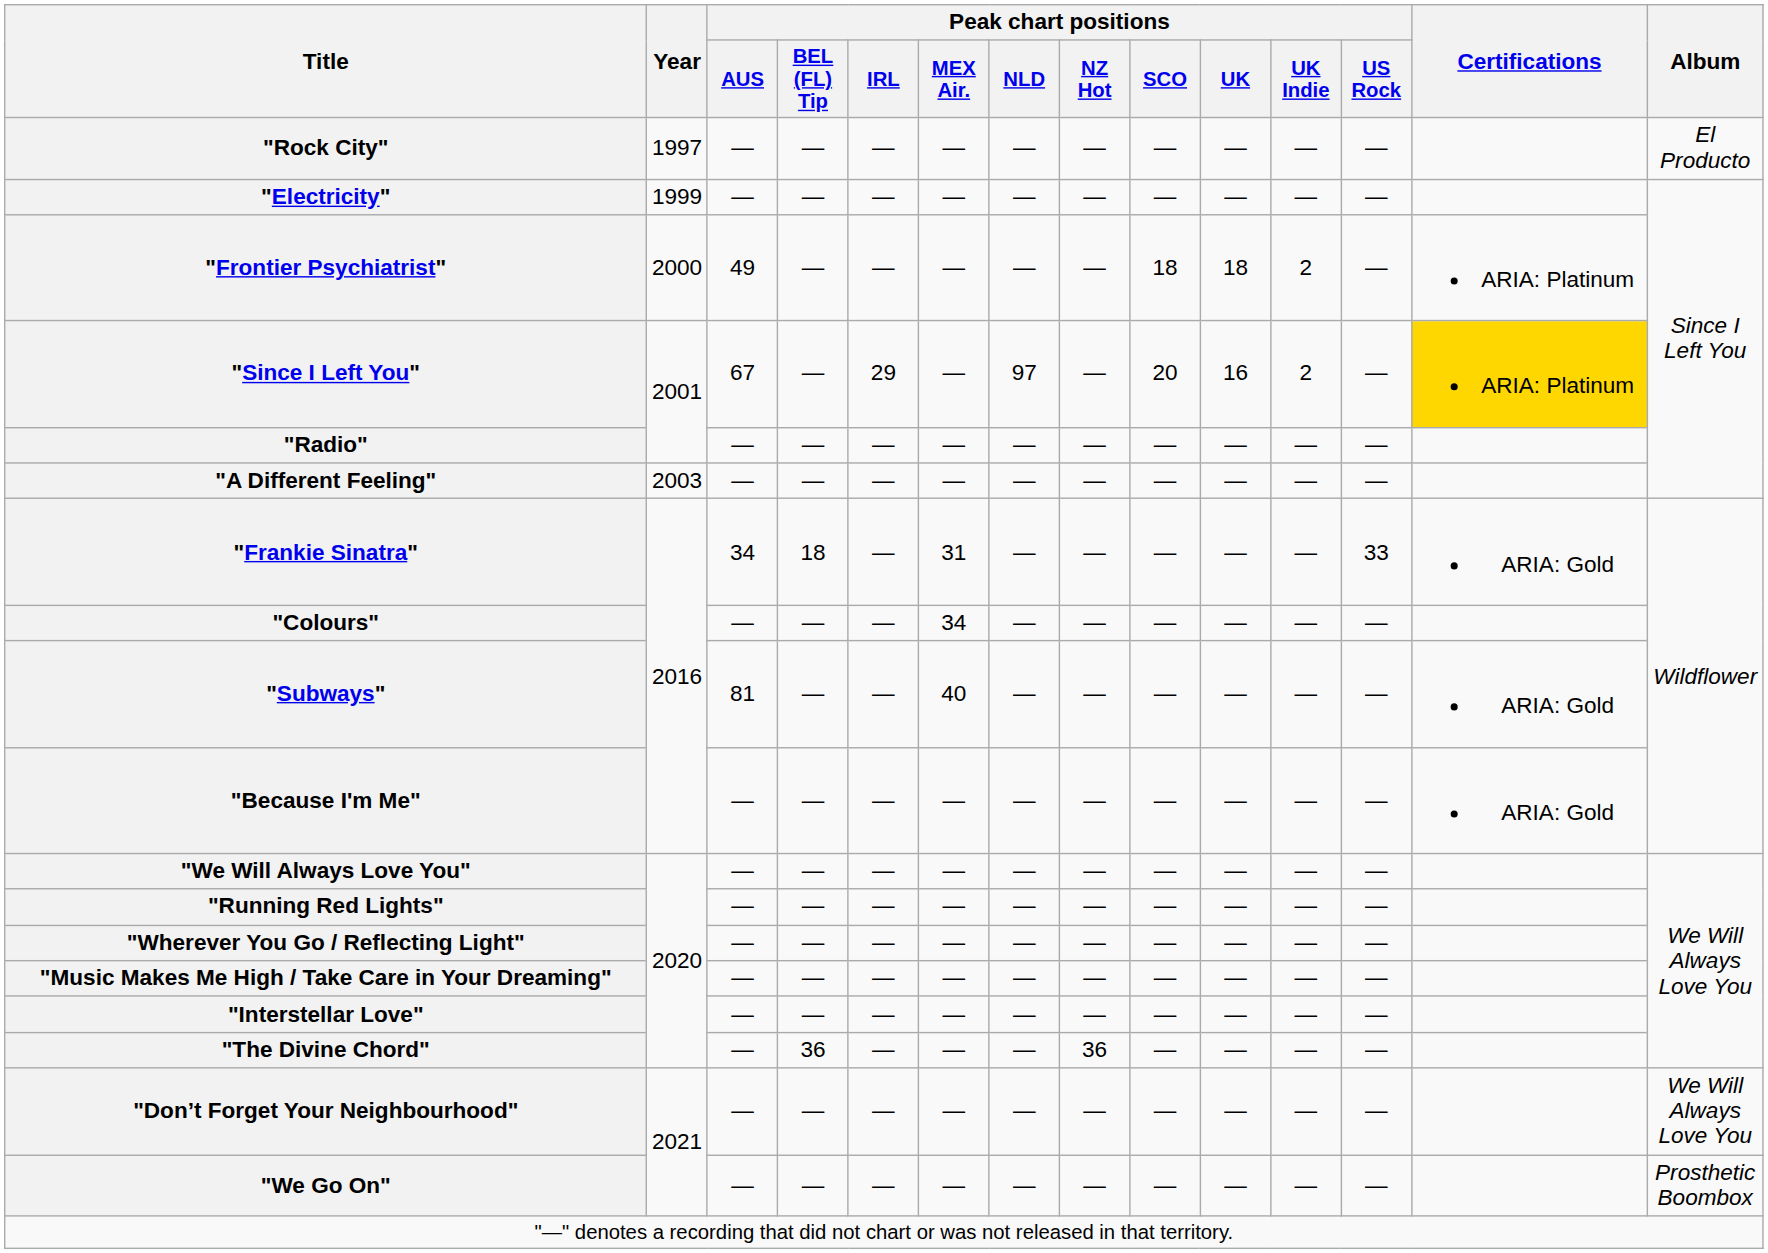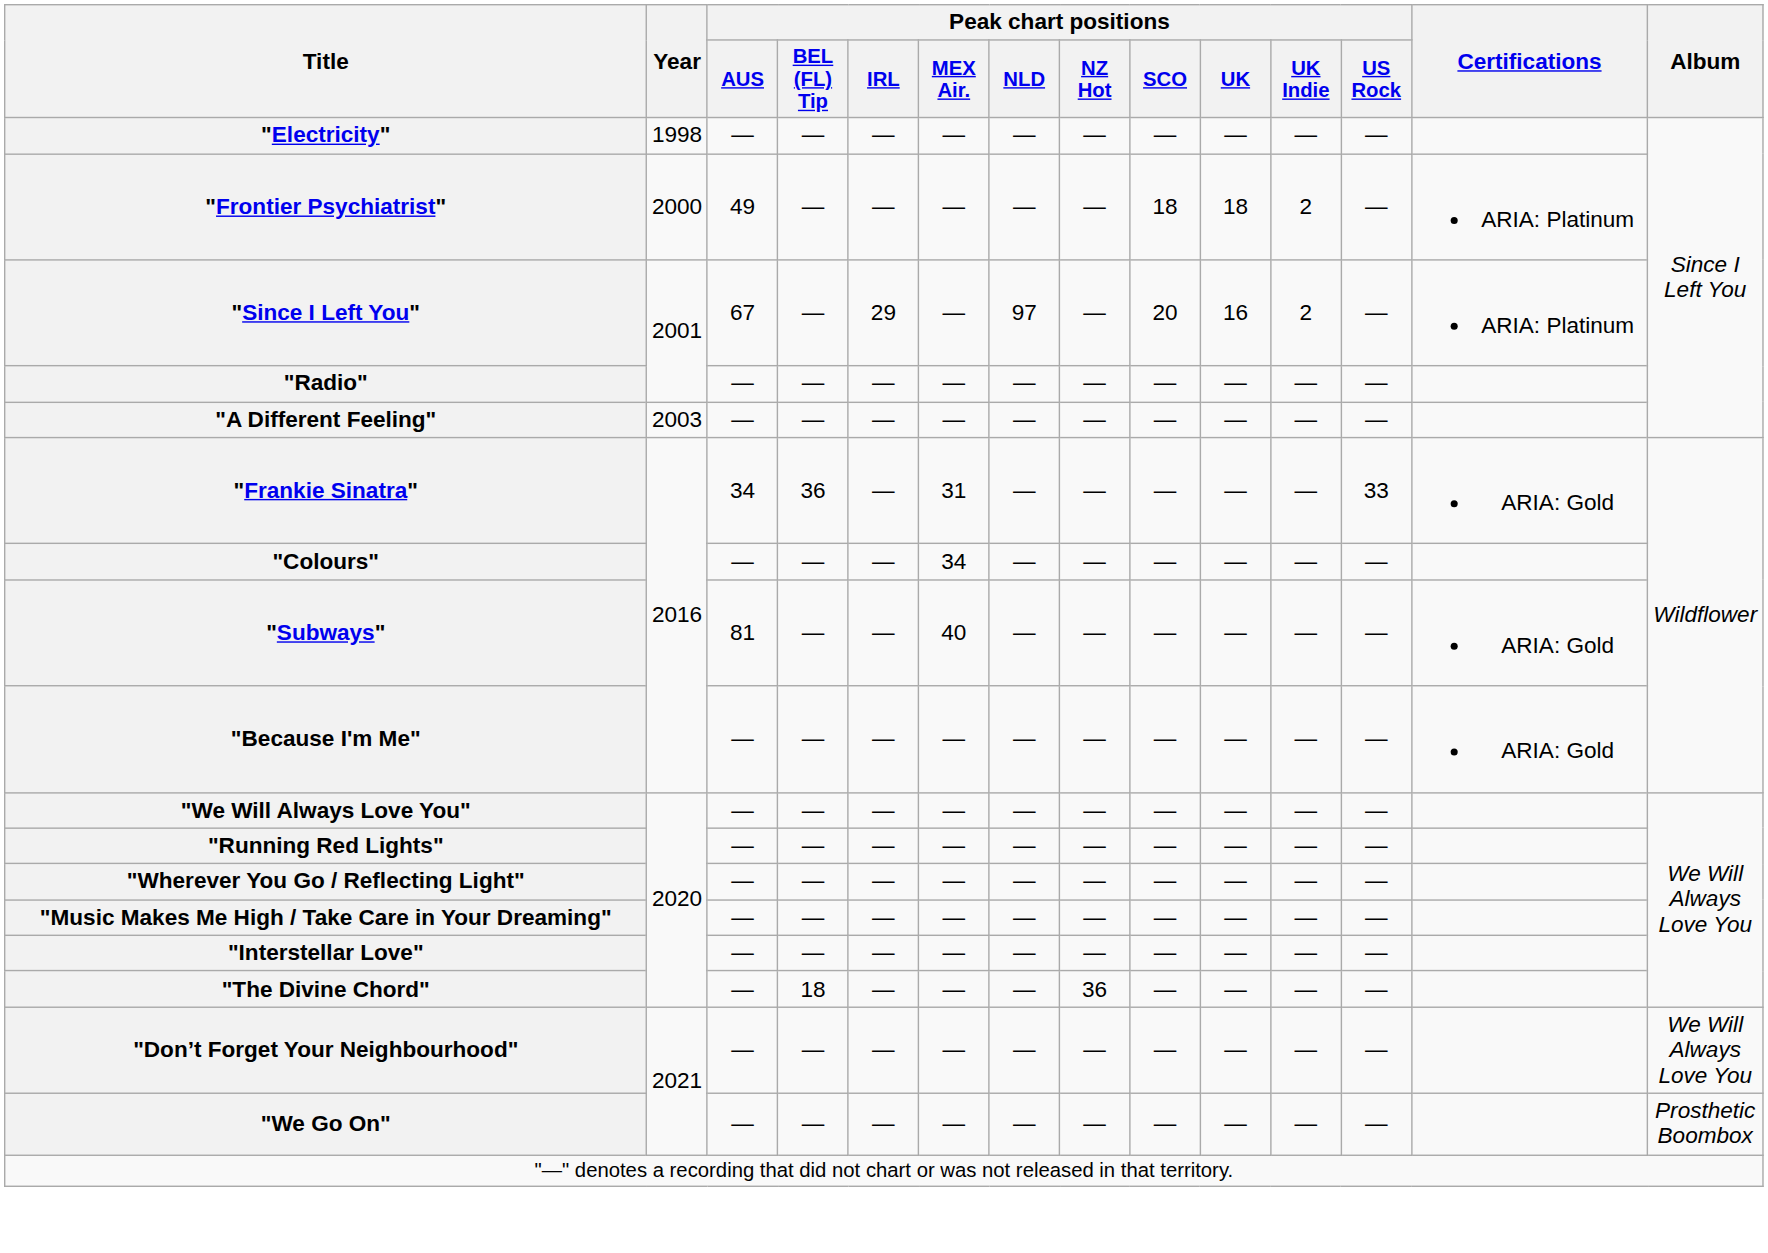- row: "Rock City" | 1997 | — | — | — | — | — | — | — | — | — | — | El Producto
"Electricity" | Year: 1999 -> 1998
"Since I Left You" | Certifications: gold background -> no background
"Frankie Sinatra" | Peak chart positions / BEL (FL) Tip: 18 -> 36
"The Divine Chord" | Peak chart positions / BEL (FL) Tip: 36 -> 18
